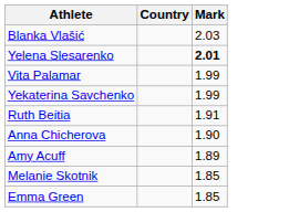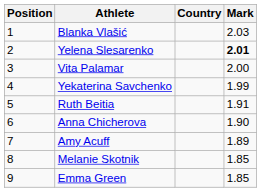+ column: Position | 1 | 2 | 3 | 4 | 5 | 6 | 7 | 8 | 9
Vita Palamar | Mark: 1.99 -> 2.00
